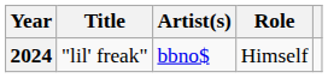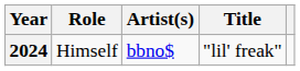columns swapped: Title <-> Role
